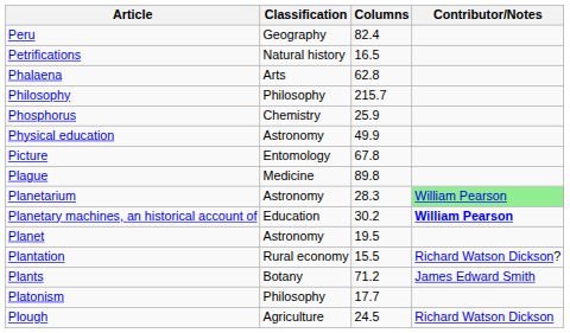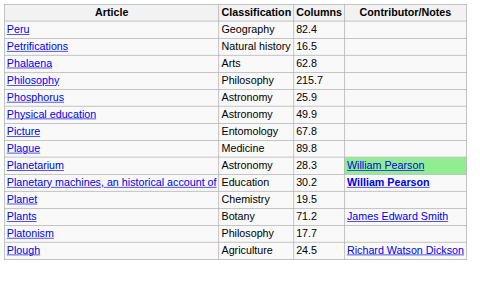Phosphorus | Classification: Chemistry -> Astronomy
Planet | Classification: Astronomy -> Chemistry
- row: Plantation | Rural economy | 15.5 | Richard Watson Dickson?
